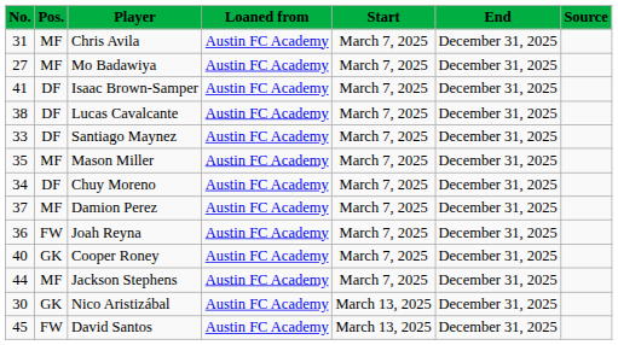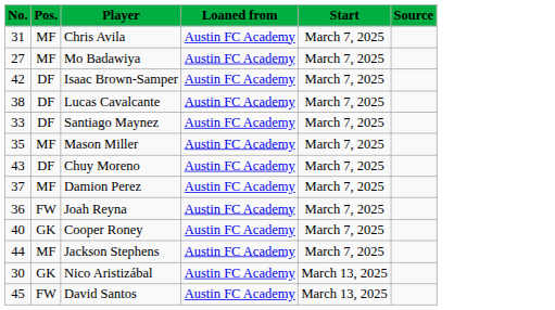- column: End | December 31, 2025 | December 31, 2025 | December 31, 2025 | December 31, 2025 | December 31, 2025 | December 31, 2025 | December 31, 2025 | December 31, 2025 | December 31, 2025 | December 31, 2025 | December 31, 2025 | December 31, 2025 | December 31, 2025
Isaac Brown-Samper | No.: 41 -> 42
Chuy Moreno | No.: 34 -> 43
